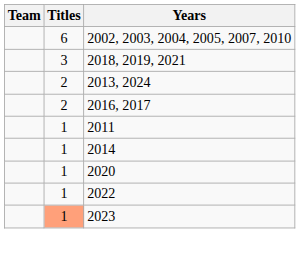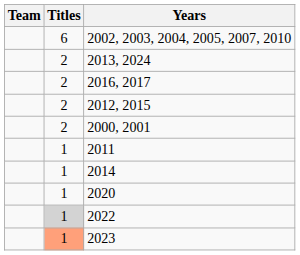- row: 3 | 2018, 2019, 2021
+ row: 2 | 2012, 2015
+ row: 2 | 2000, 2001
2022 | Titles: no background -> lightgrey background
